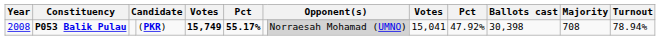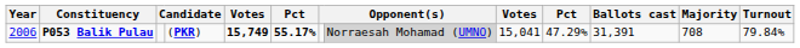P053 Balik Pulau | Year: 2008 -> 2006
P053 Balik Pulau | column 10: 47.92% -> 47.29%
P053 Balik Pulau | Ballots cast: 30,398 -> 31,391
P053 Balik Pulau | Turnout: 78.94% -> 79.84%
